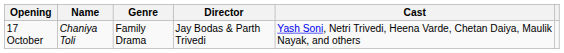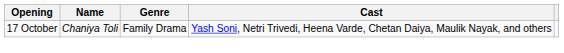- column: Director | Jay Bodas & Parth Trivedi
